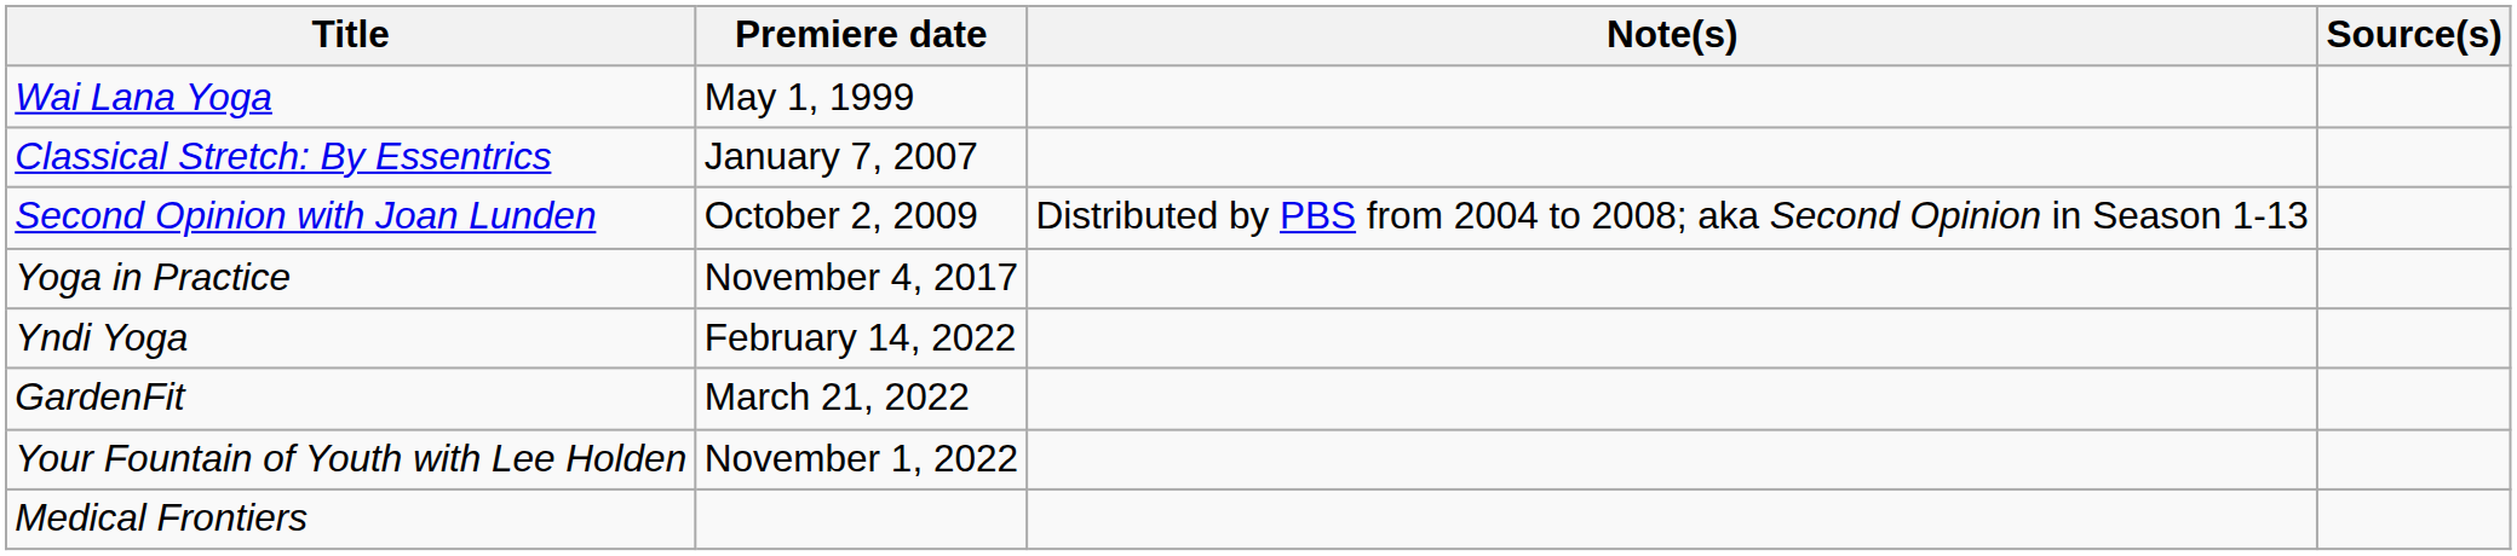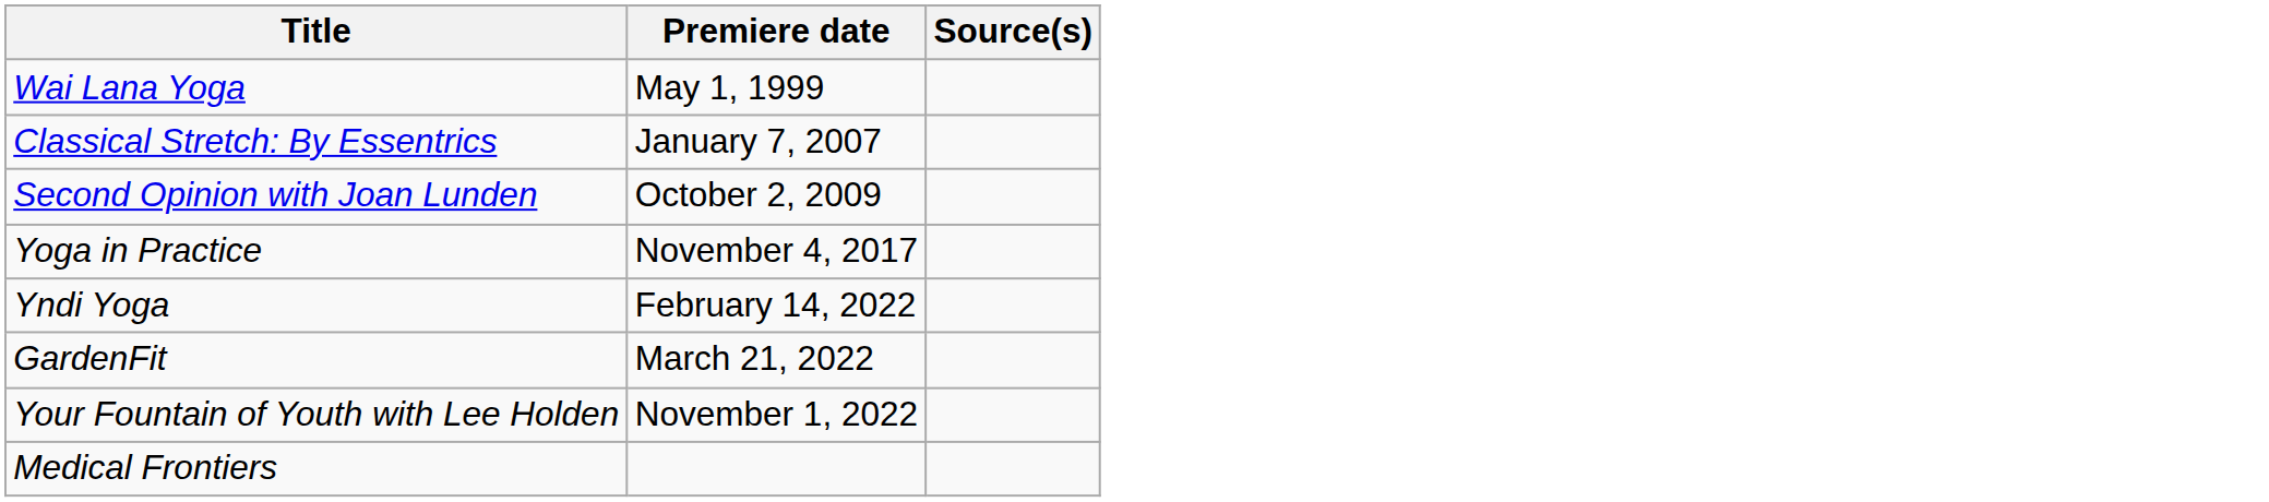- column: Note(s) | Distributed by PBS from 2004 to 2008; aka Second Opinion in Season 1-13
